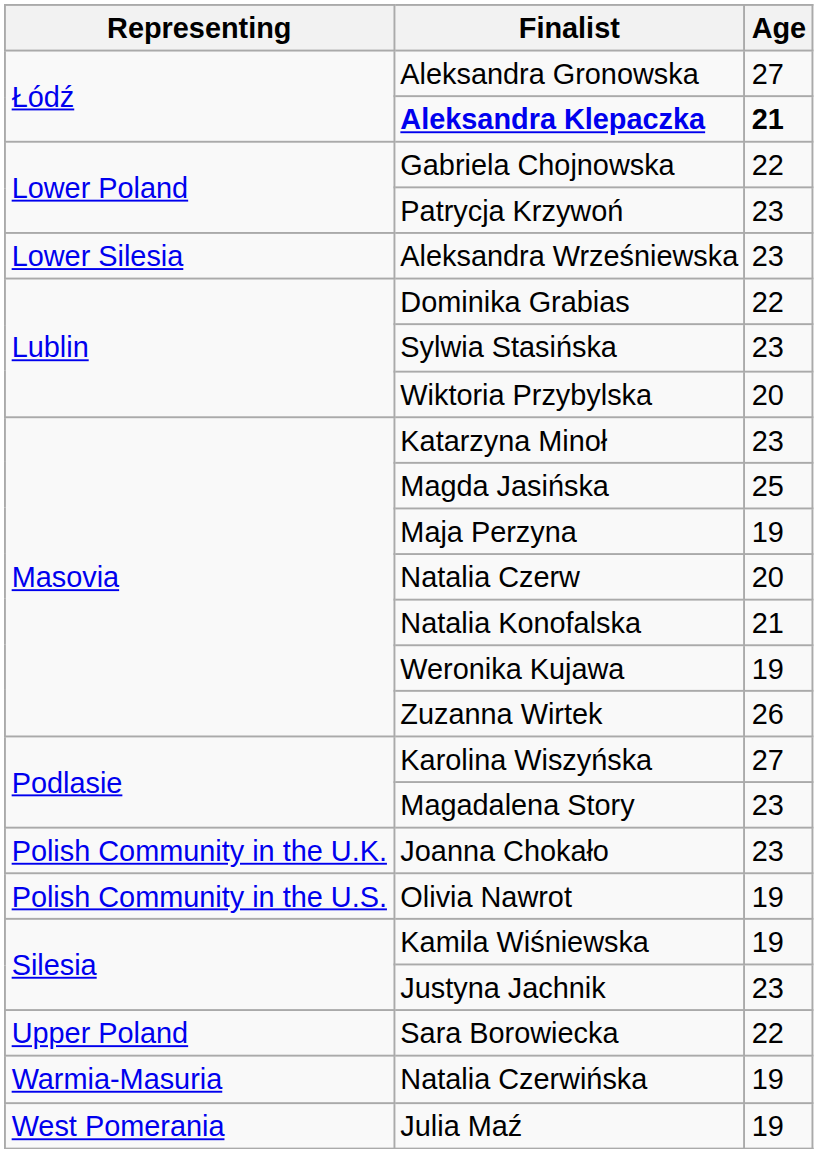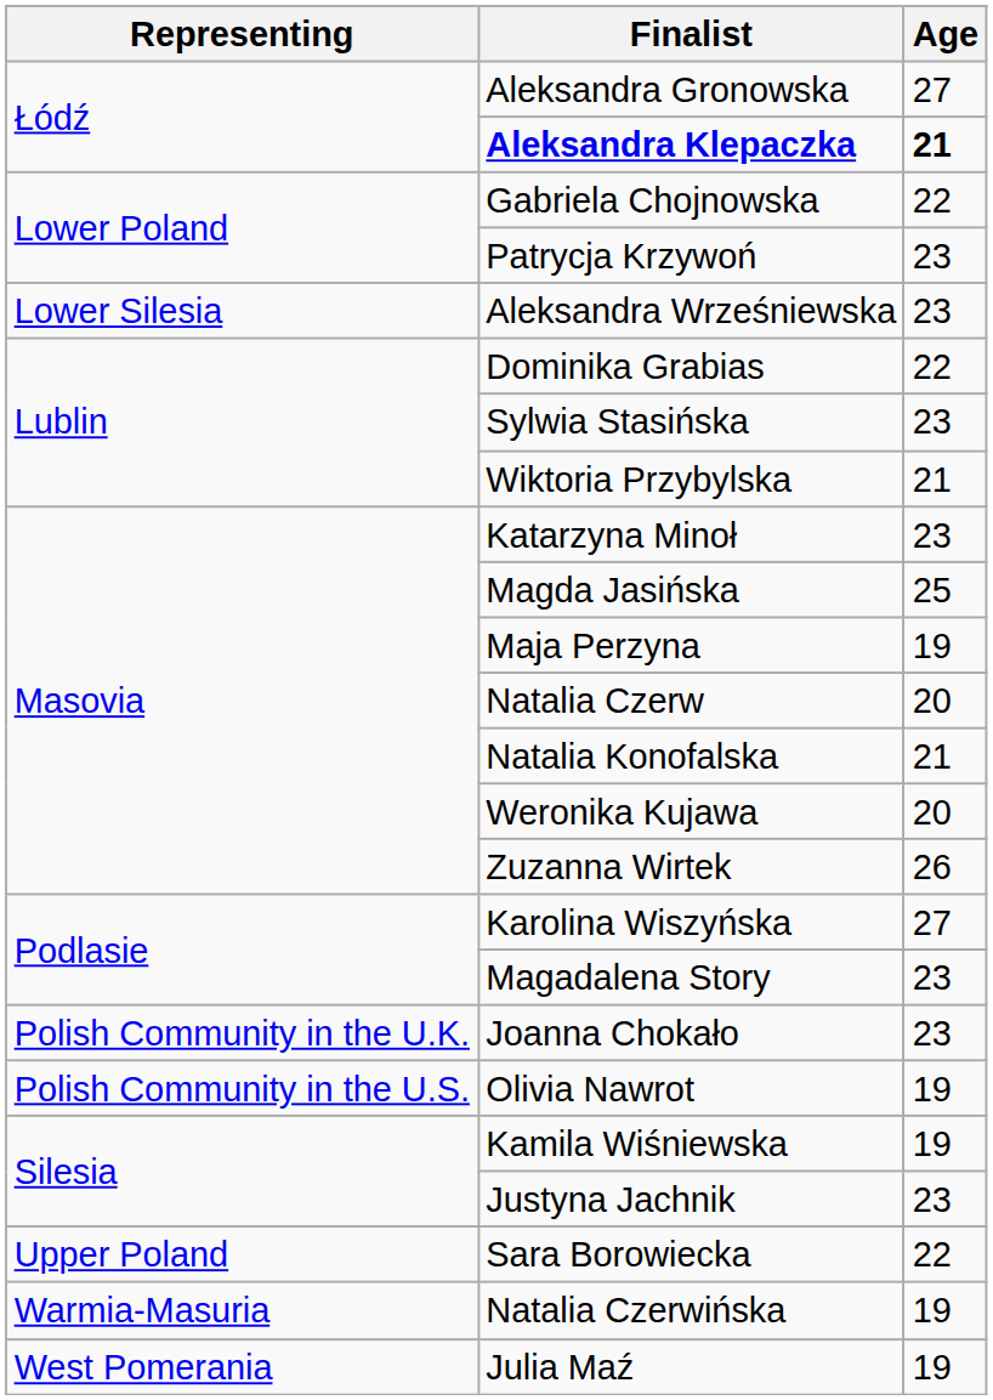Wiktoria Przybylska | Age: 20 -> 21
Weronika Kujawa | Age: 19 -> 20
